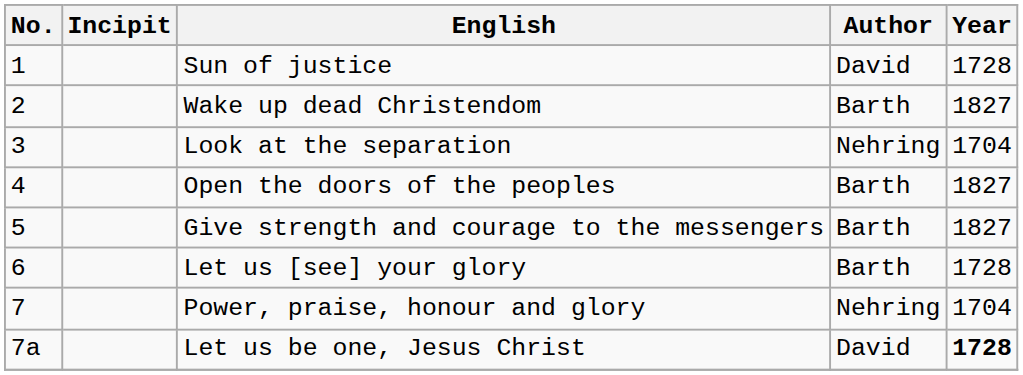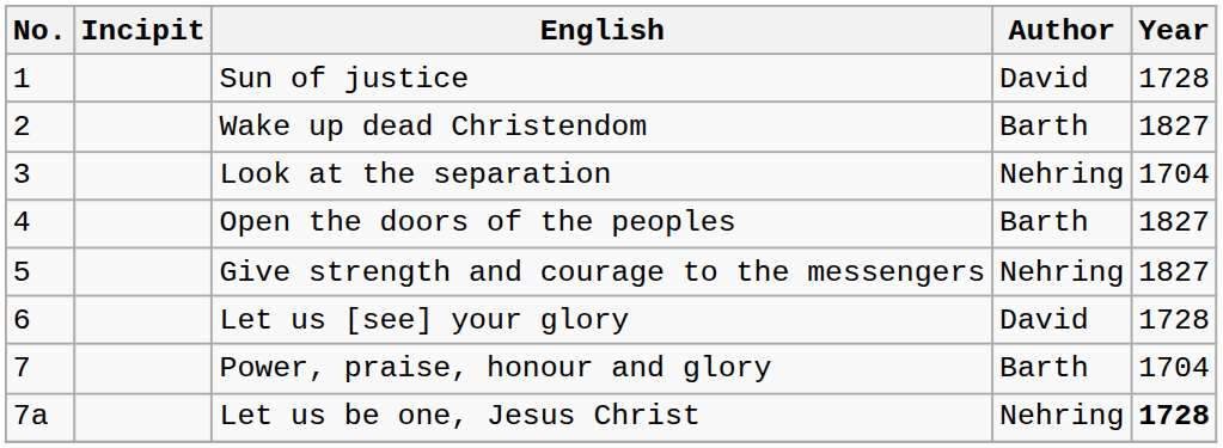Give strength and courage to the messengers | Author: Barth -> Nehring
Let us [see] your glory | Author: Barth -> David
Power, praise, honour and glory | Author: Nehring -> Barth
Let us be one, Jesus Christ | Author: David -> Nehring
